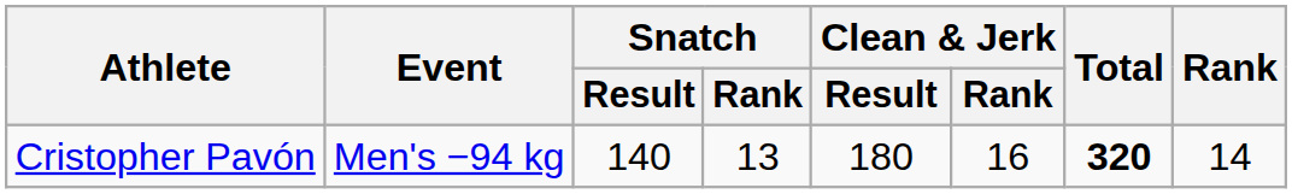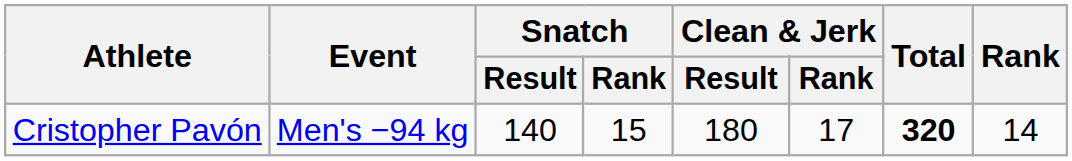Cristopher Pavón | Snatch / Rank: 13 -> 15
Cristopher Pavón | Clean & Jerk / Rank: 16 -> 17
